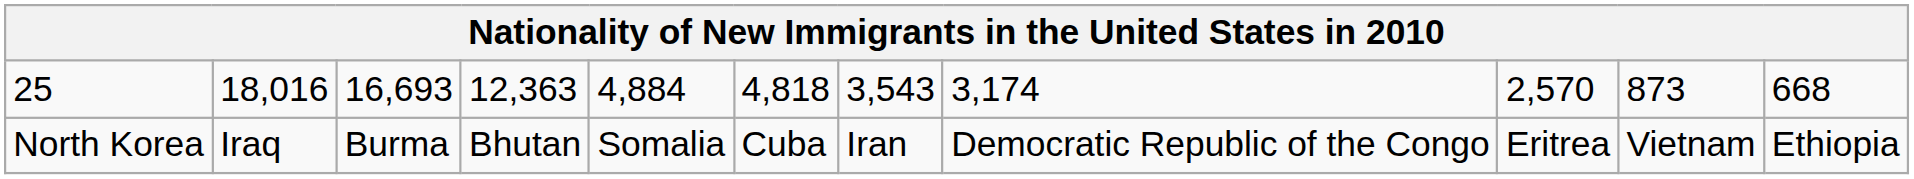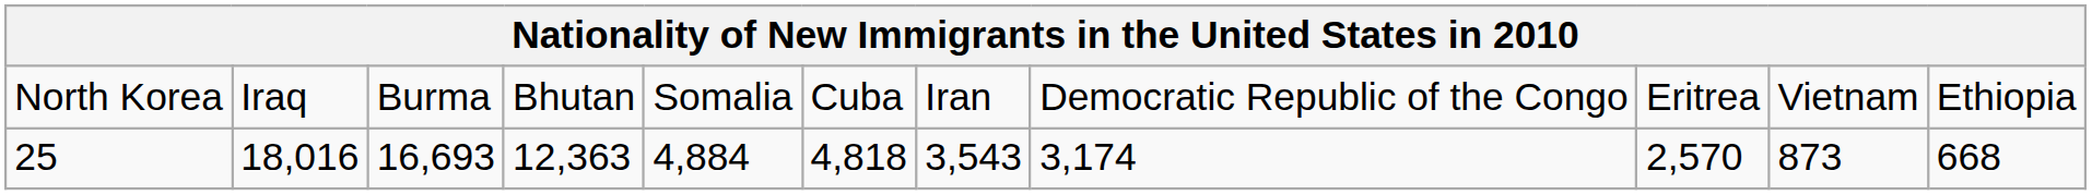rows swapped: North Korea <-> 25
